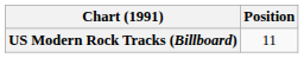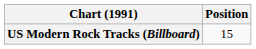US Modern Rock Tracks (Billboard) | Position: 11 -> 15
